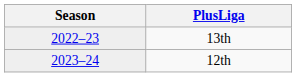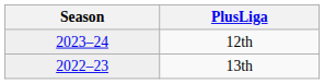rows swapped: 13th <-> 12th
